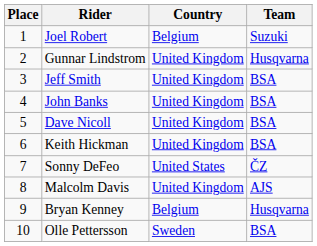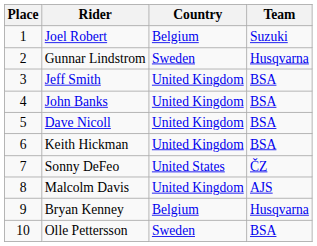Gunnar Lindstrom | Country: United Kingdom -> Sweden
